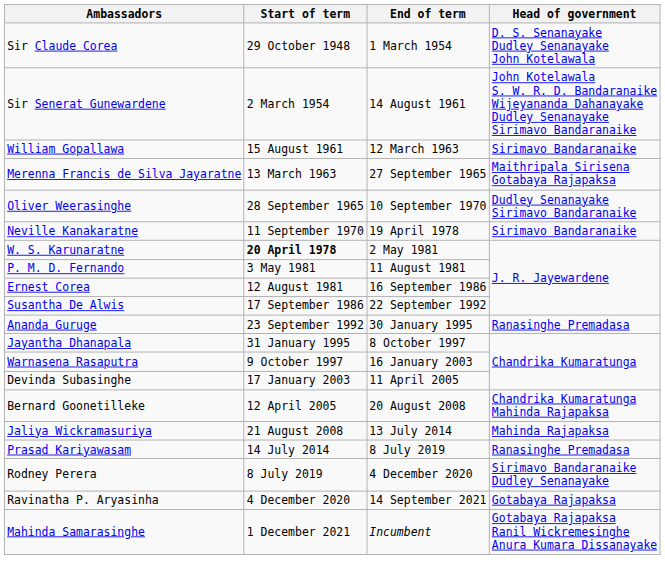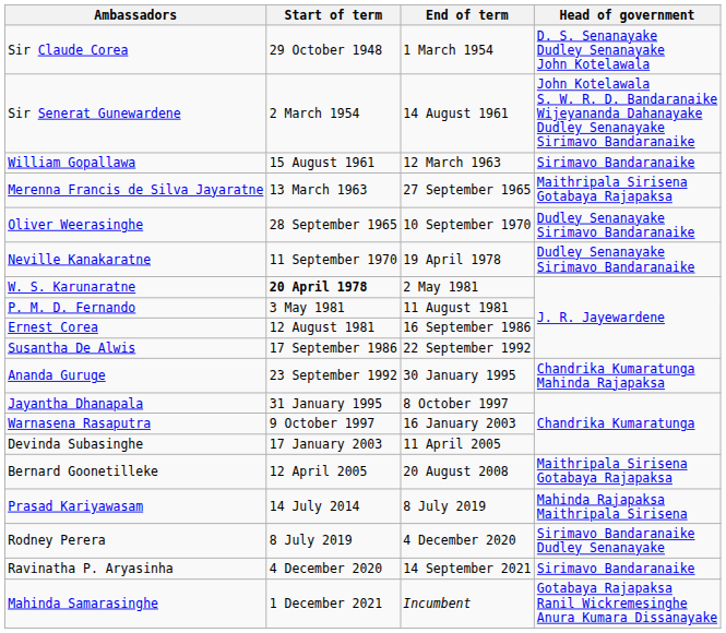Neville Kanakaratne | Head of government: Sirimavo Bandaranaike -> Dudley Senanayake Sirimavo Bandaranaike
Ananda Guruge | Head of government: Ranasinghe Premadasa -> Chandrika Kumaratunga Mahinda Rajapaksa
Bernard Goonetilleke | Head of government: Chandrika Kumaratunga Mahinda Rajapaksa -> Maithripala Sirisena Gotabaya Rajapaksa
- row: Jaliya Wickramasuriya | 21 August 2008 | 13 July 2014 | Mahinda Rajapaksa
Prasad Kariyawasam | Head of government: Ranasinghe Premadasa -> Mahinda Rajapaksa Maithripala Sirisena
Ravinatha P. Aryasinha | Head of government: Gotabaya Rajapaksa -> Sirimavo Bandaranaike
